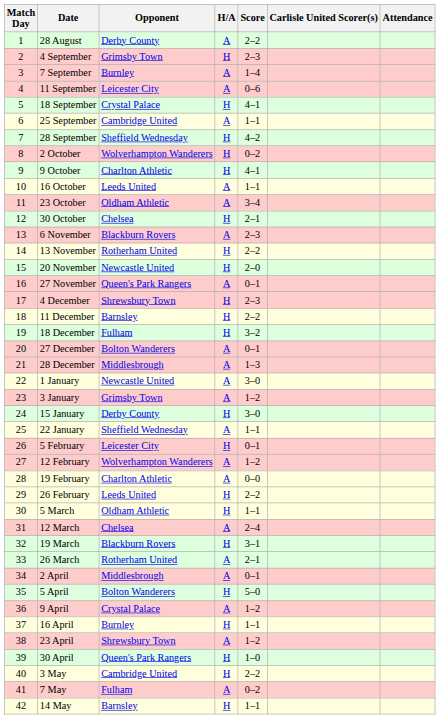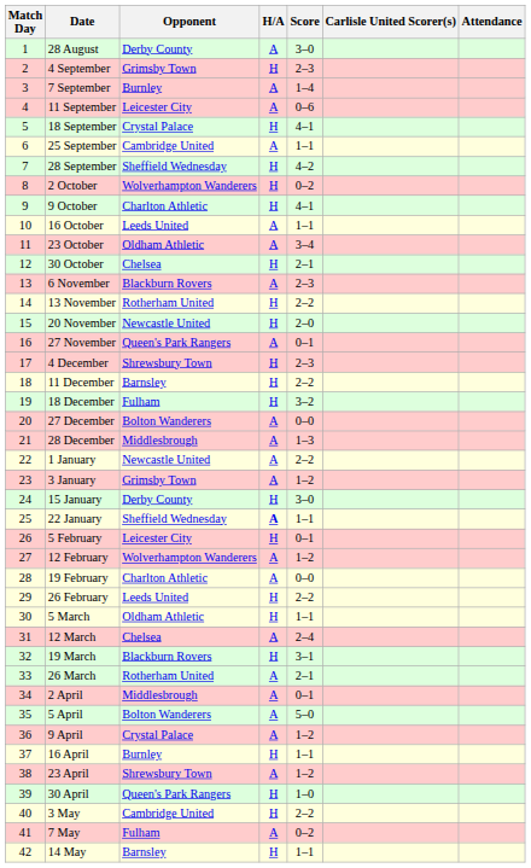28 August | Score: 2–2 -> 3–0
27 December | Score: 0–1 -> 0–0
1 January | Score: 3–0 -> 2–2
22 January | H/A: normal -> bold
5 April | H/A: H -> A
